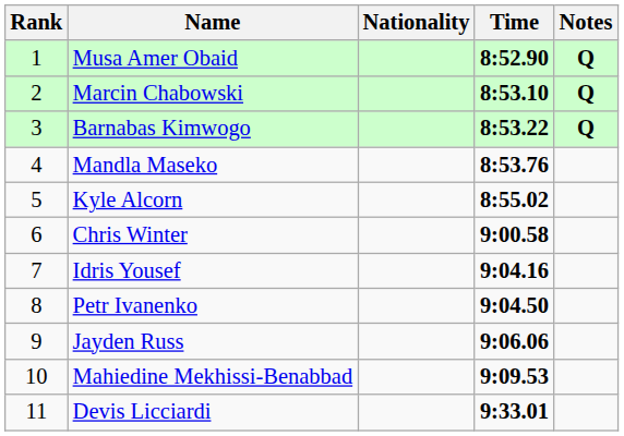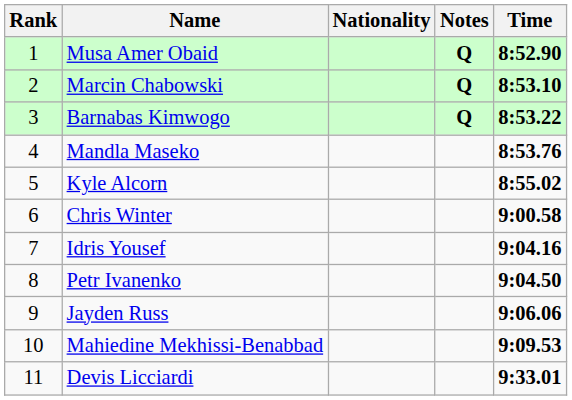columns swapped: Time <-> Notes
